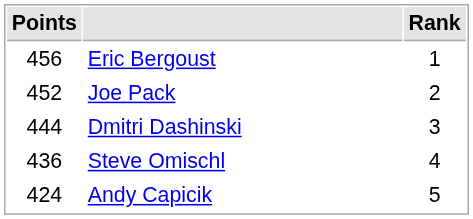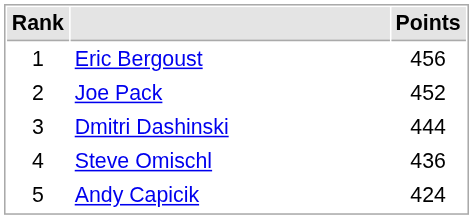columns swapped: Rank <-> Points
